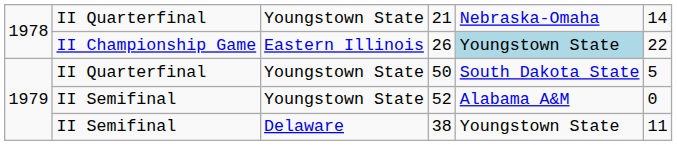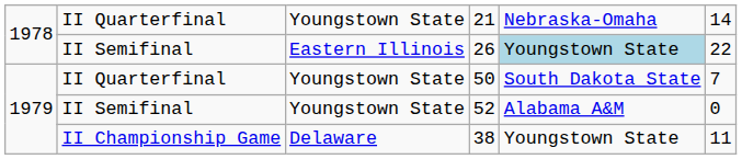26 | column 2: II Championship Game -> II Semifinal
50 | column 6: 5 -> 7
38 | column 2: II Semifinal -> II Championship Game
